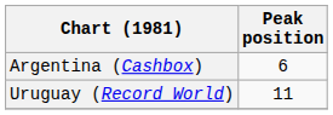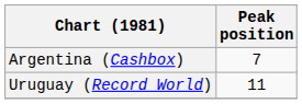Argentina (Cashbox) | Peak position: 6 -> 7
